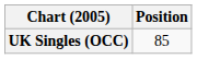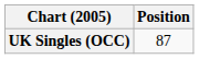UK Singles (OCC) | Position: 85 -> 87
